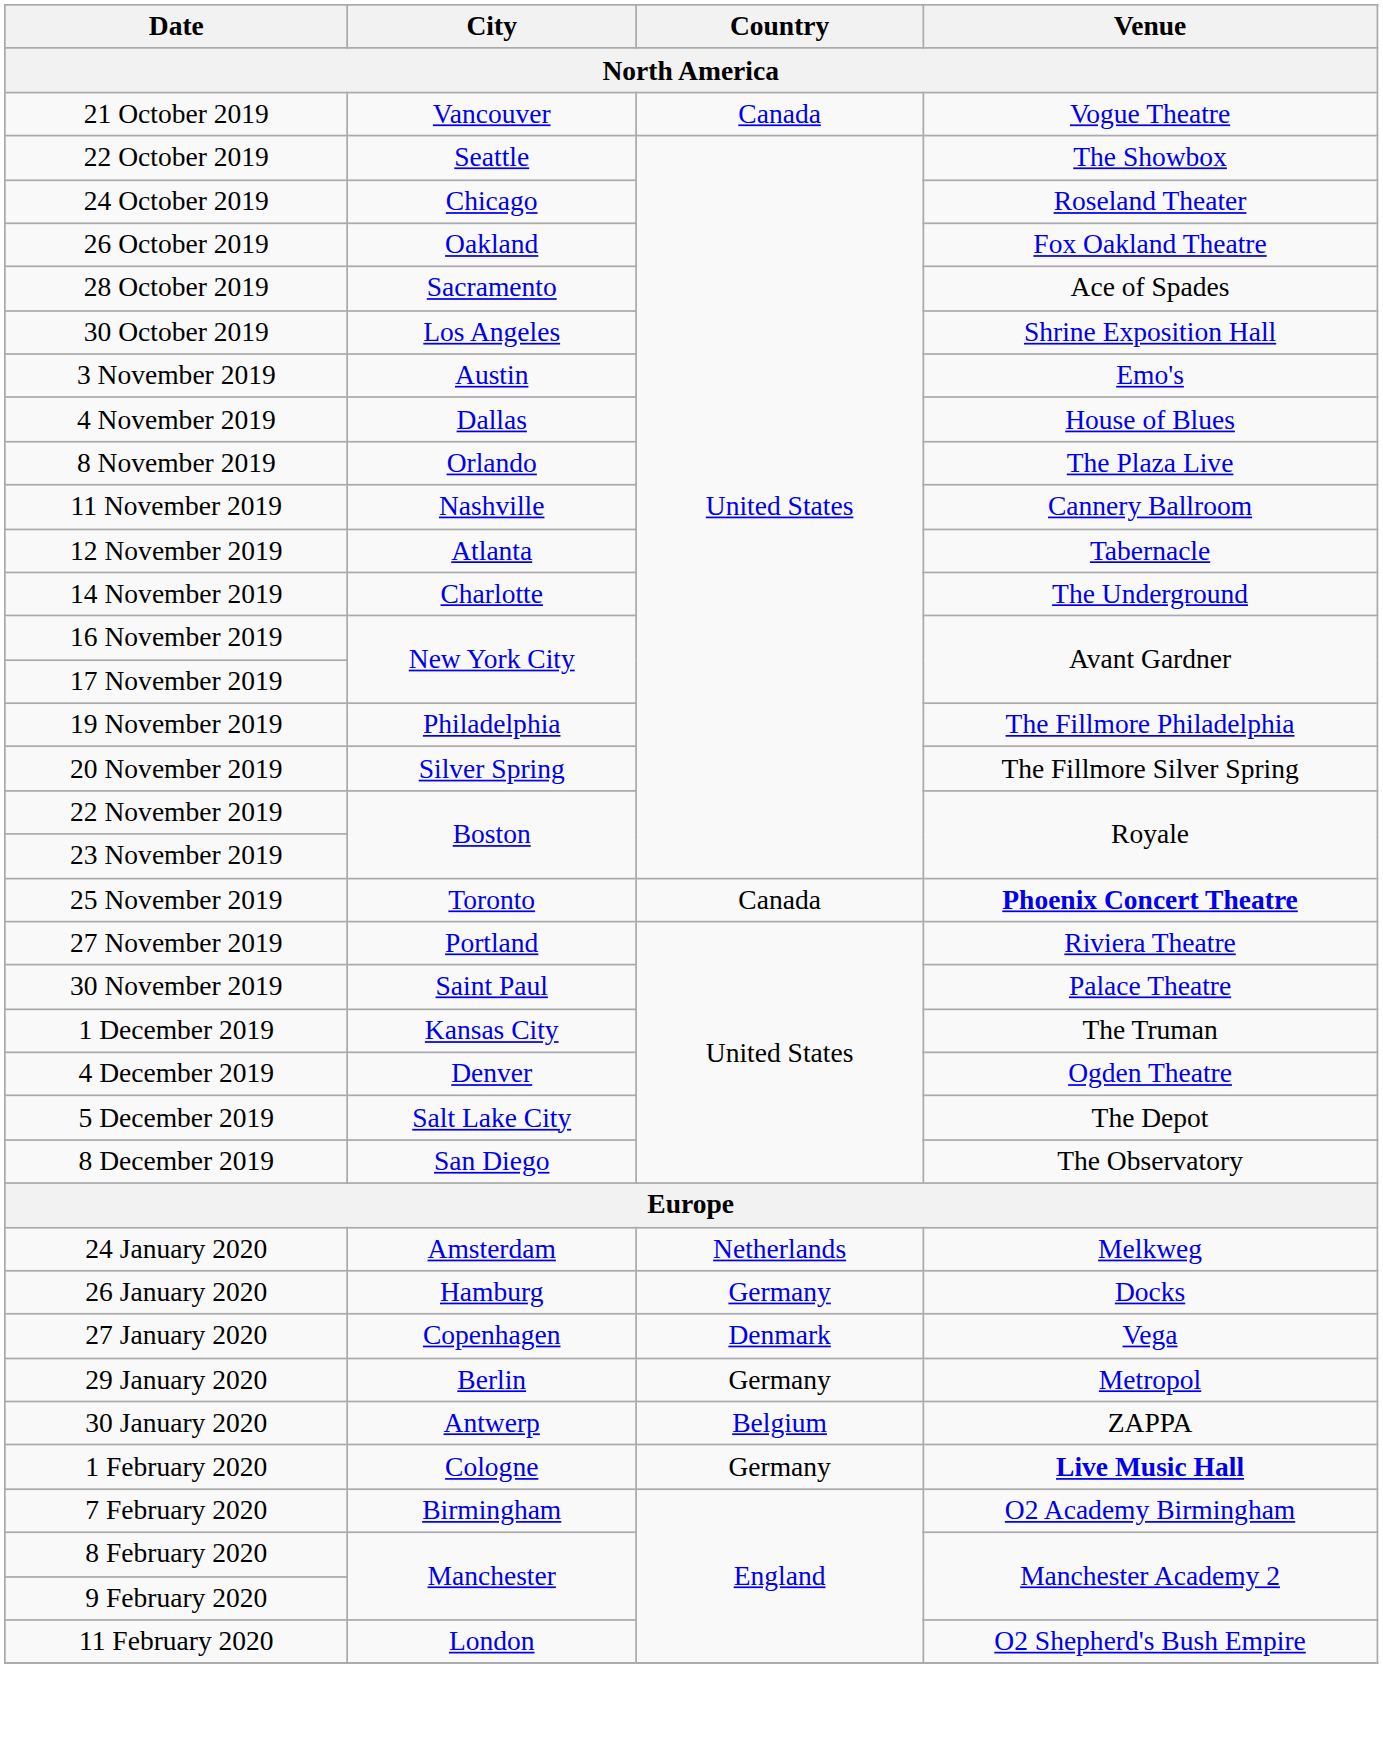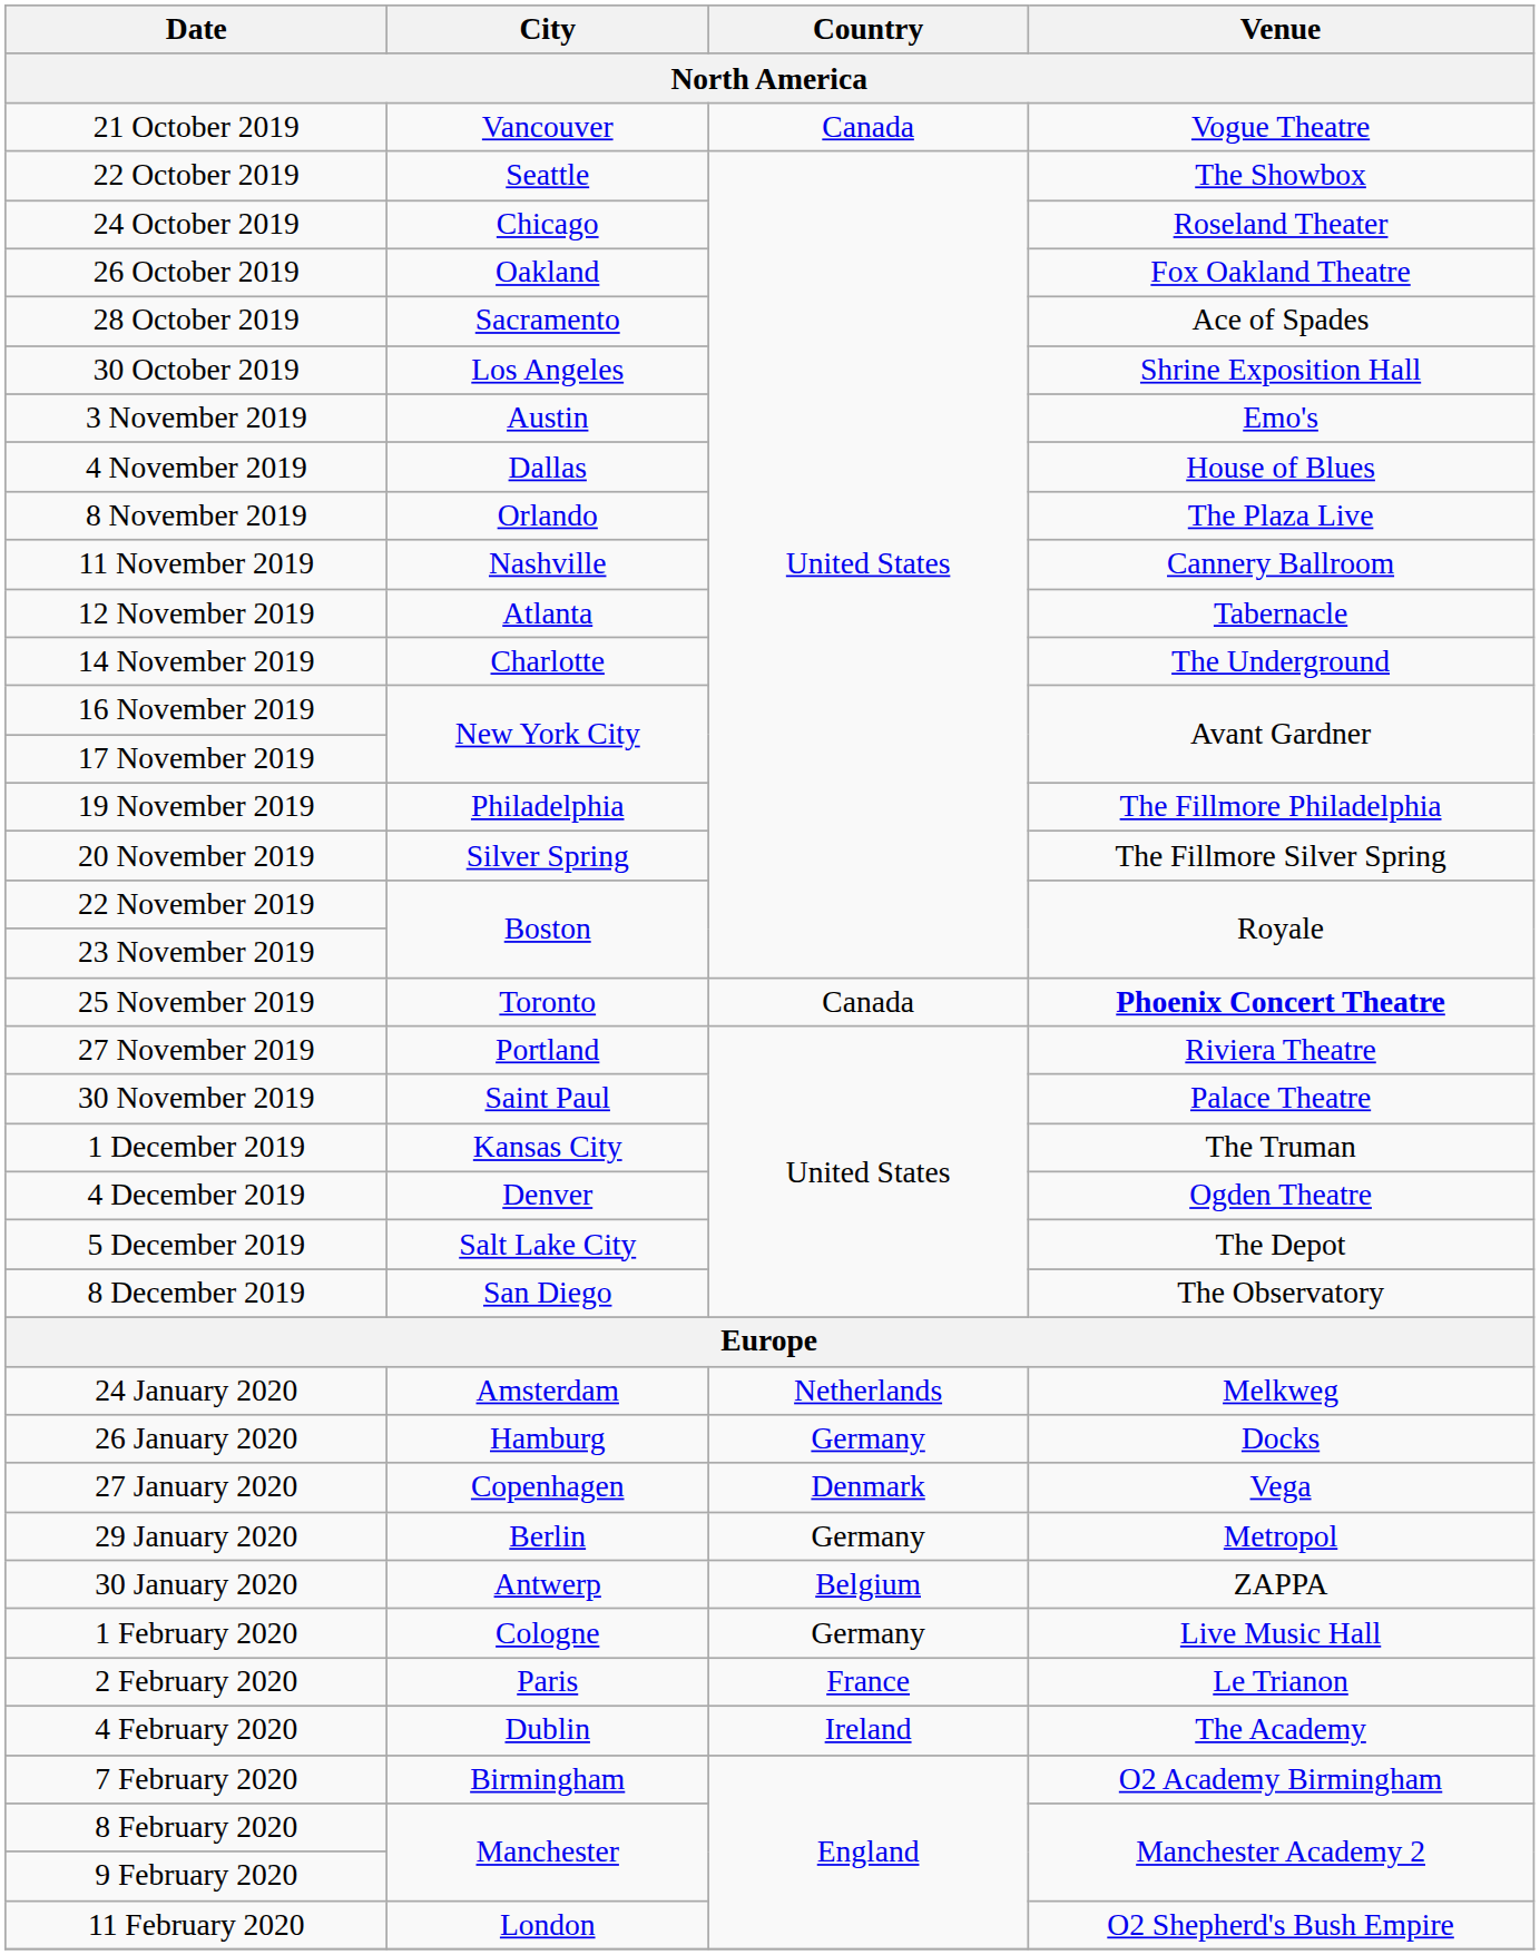1 February 2020 | Venue: bold -> normal
+ row: 2 February 2020 | Paris | France | Le Trianon
+ row: 4 February 2020 | Dublin | Ireland | The Academy
